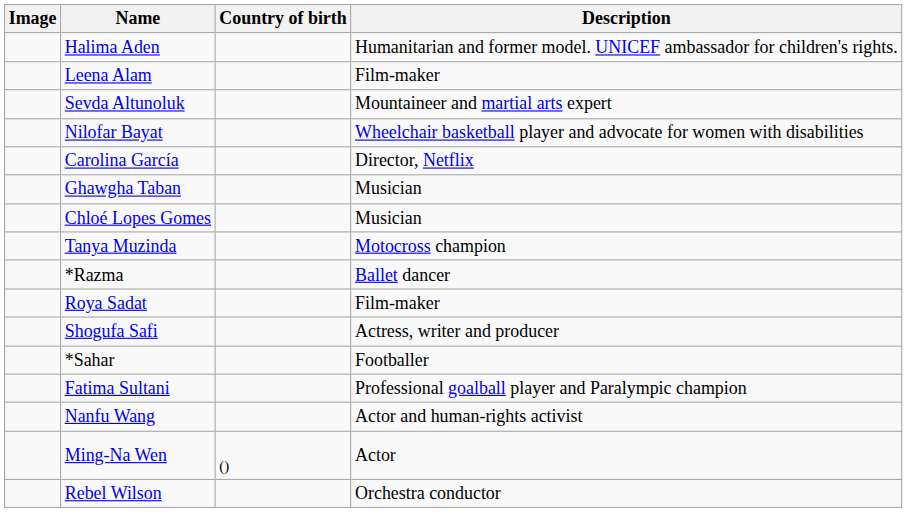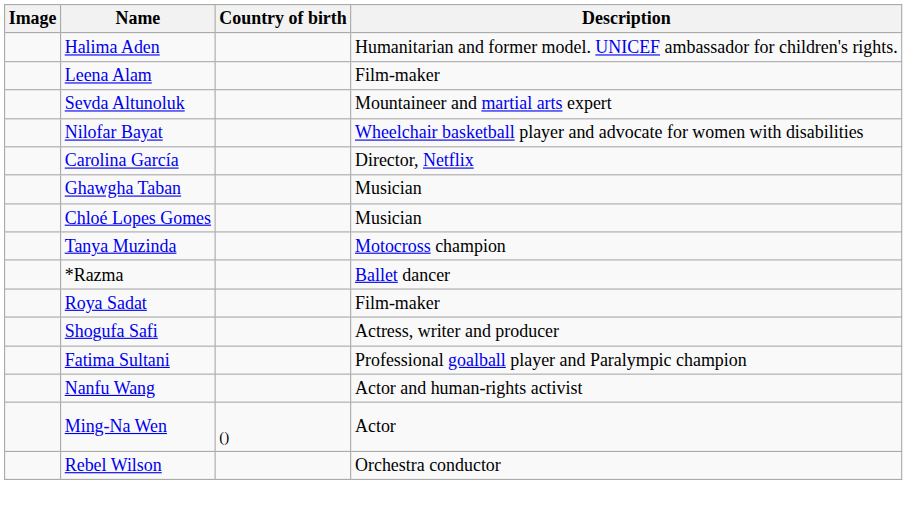- row: *Sahar | Footballer
